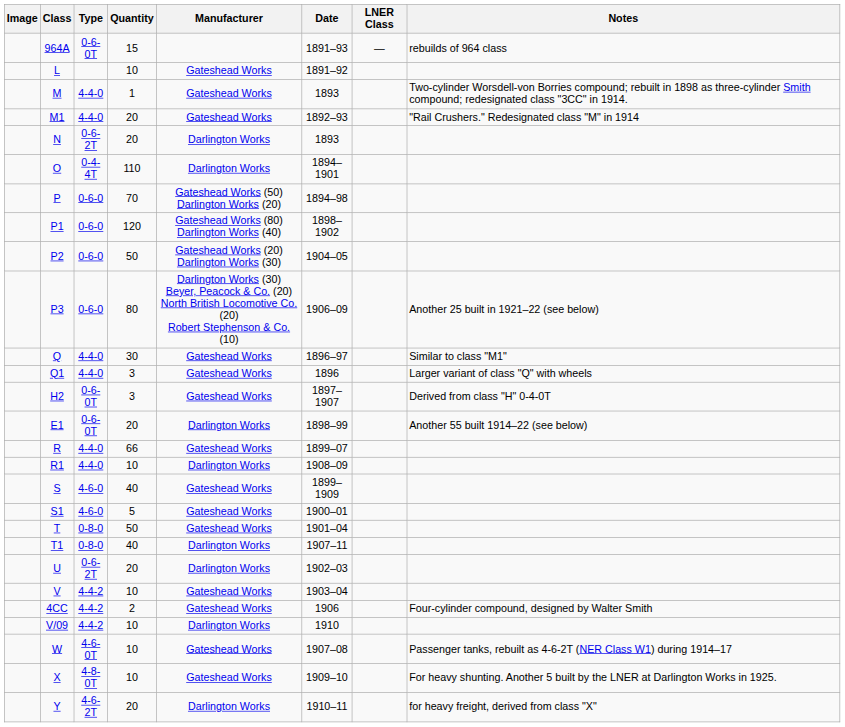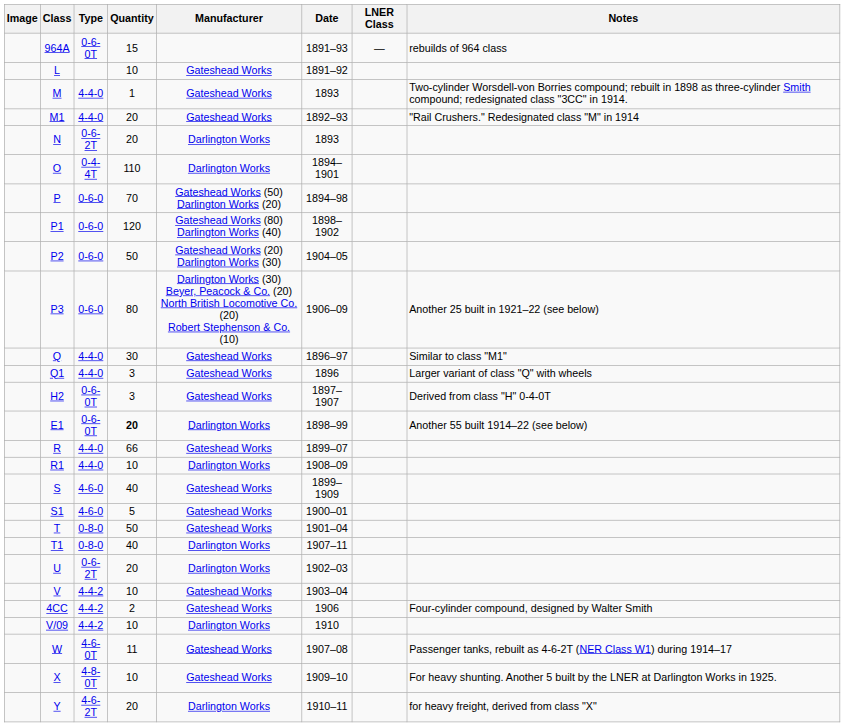E1 | Quantity: normal -> bold
W | Quantity: 10 -> 11
